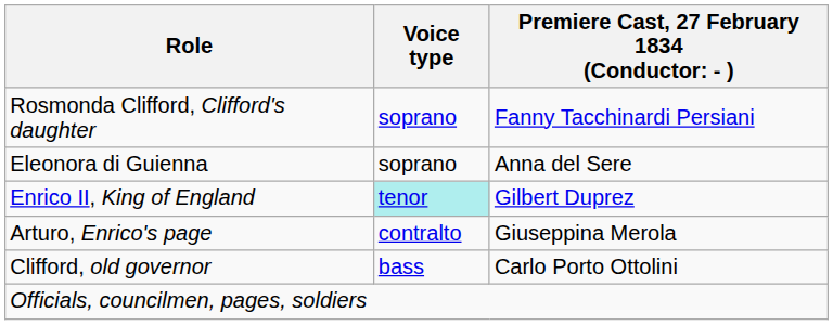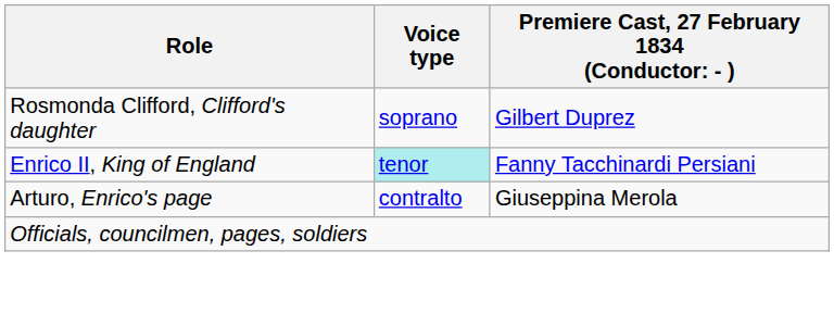Rosmonda Clifford, Clifford's daughter | column 3: Fanny Tacchinardi Persiani -> Gilbert Duprez
- row: Eleonora di Guienna | soprano | Anna del Sere
Enrico II, King of England | column 3: Gilbert Duprez -> Fanny Tacchinardi Persiani
- row: Clifford, old governor | bass | Carlo Porto Ottolini
